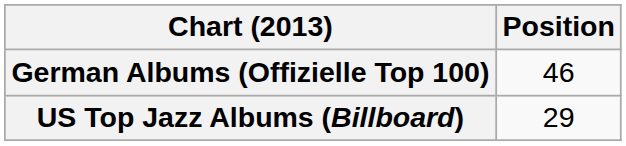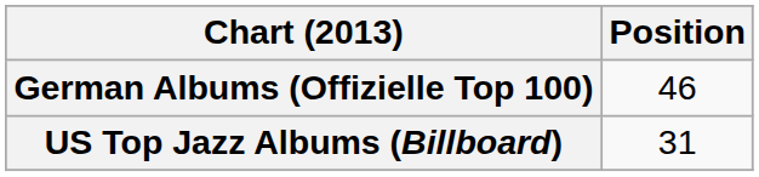US Top Jazz Albums (Billboard) | Position: 29 -> 31
